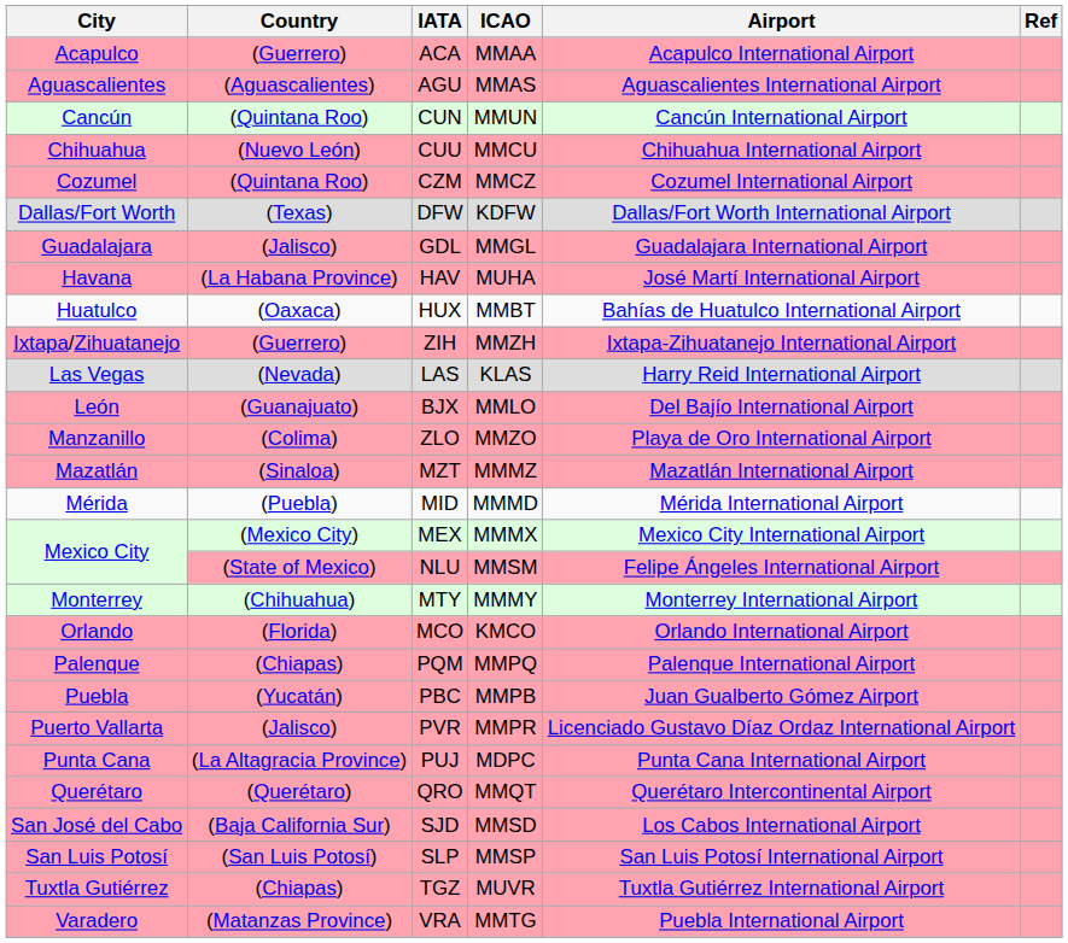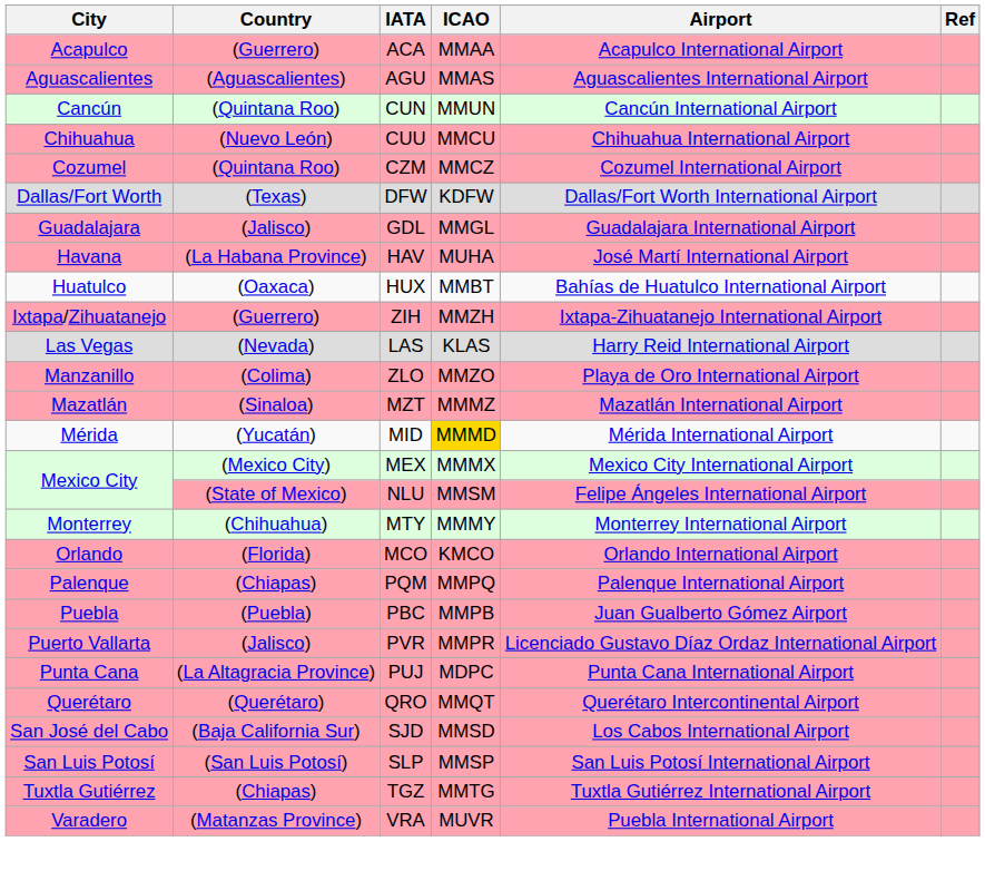- row: León | (Guanajuato) | BJX | MMLO | Del Bajío International Airport
MID | Country: (Puebla) -> (Yucatán)
MID | ICAO: no background -> gold background
PBC | Country: (Yucatán) -> (Puebla)
TGZ | ICAO: MUVR -> MMTG
VRA | ICAO: MMTG -> MUVR
